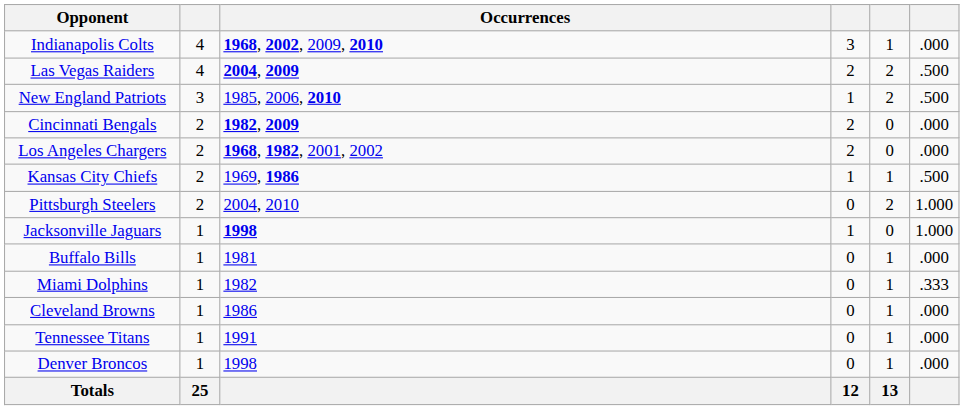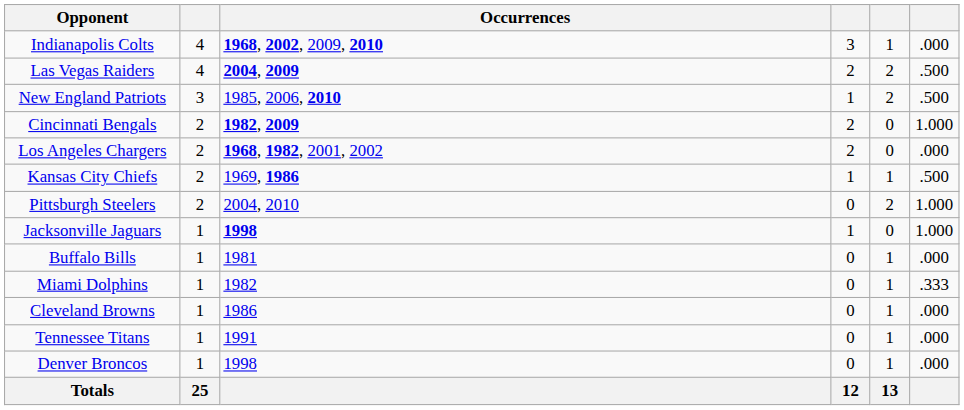Cincinnati Bengals | column 6: .000 -> 1.000
